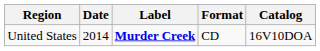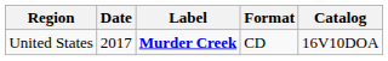United States | Date: 2014 -> 2017
